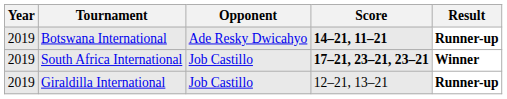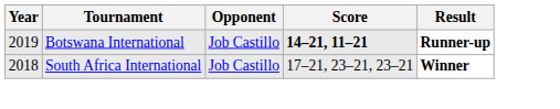Botswana International | Opponent: Ade Resky Dwicahyo -> Job Castillo
South Africa International | Year: 2019 -> 2018
South Africa International | Score: bold -> normal
- row: 2019 | Giraldilla International | Job Castillo | 12–21, 13–21 | Runner-up
